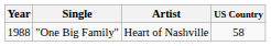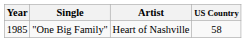"One Big Family" | Year: 1988 -> 1985
